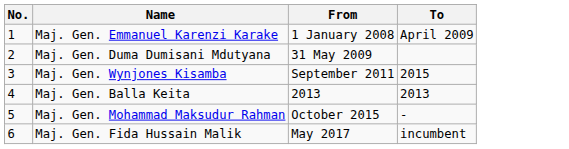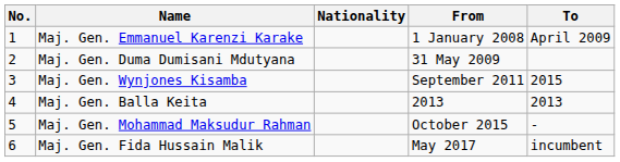+ column: Nationality
